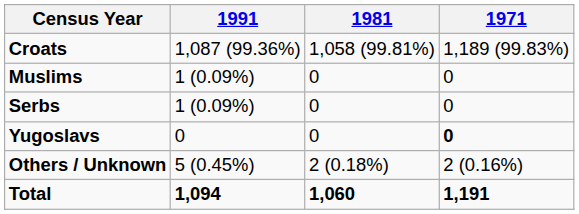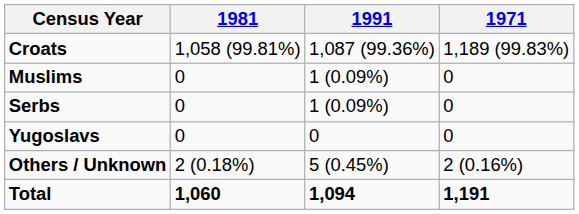columns swapped: 1991 <-> 1981
Yugoslavs | 1971: bold -> normal
